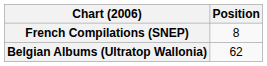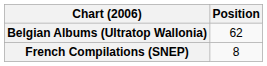rows swapped: French Compilations (SNEP) <-> Belgian Albums (Ultratop Wallonia)
